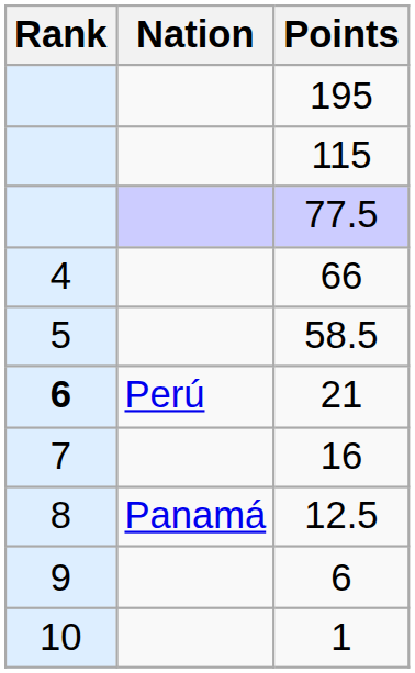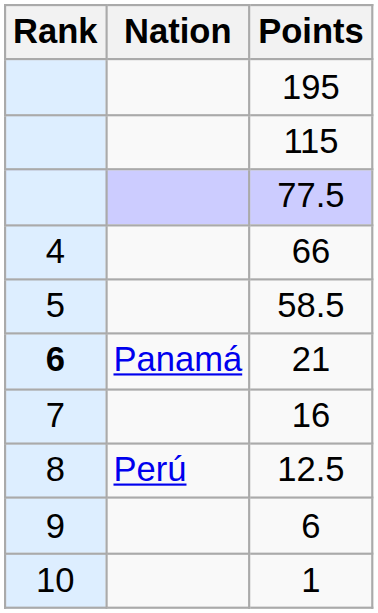21 | Nation: Perú -> Panamá
12.5 | Nation: Panamá -> Perú
